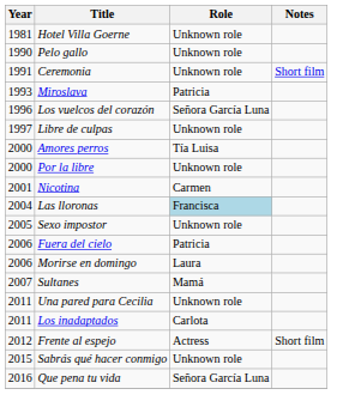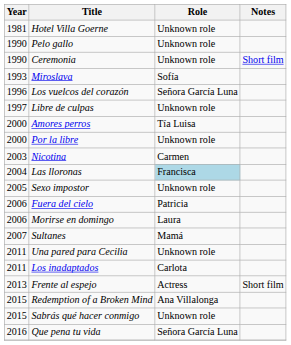Ceremonia | Year: 1991 -> 1990
Miroslava | Role: Patricia -> Sofía
Nicotina | Year: 2001 -> 2003
Frente al espejo | Year: 2012 -> 2013
+ row: 2015 | Redemption of a Broken Mind | Ana Villalonga
